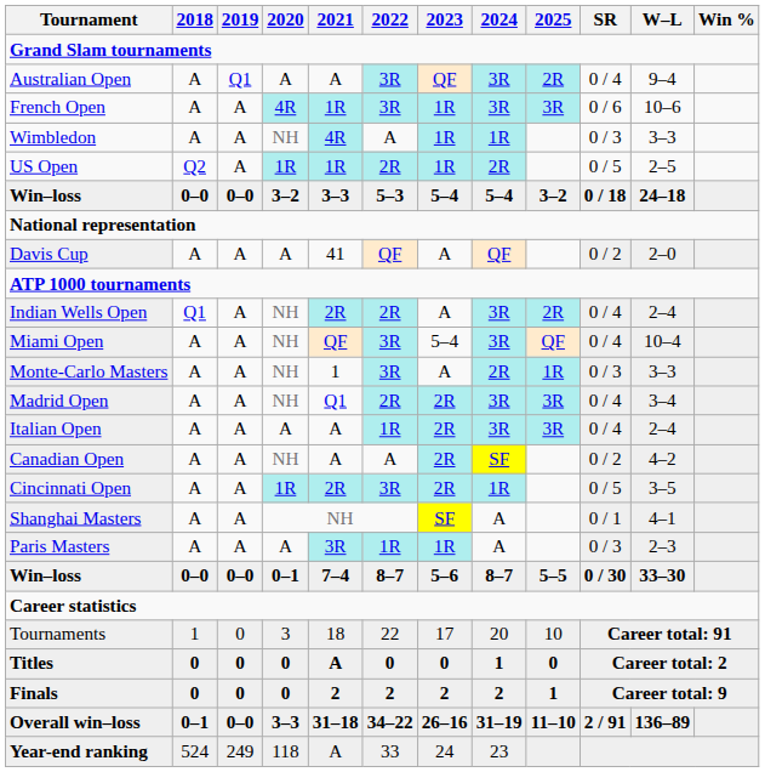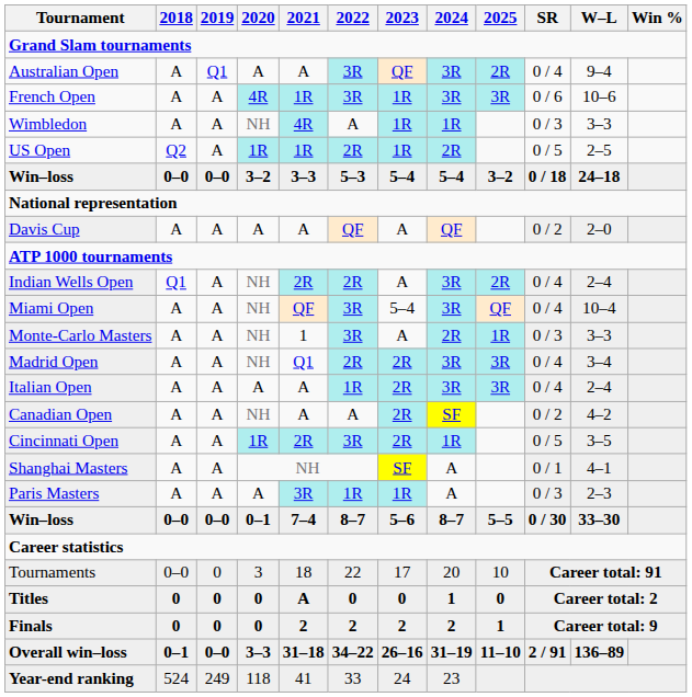Davis Cup | 2021: 41 -> A
Tournaments | 2018: 1 -> 0–0
Year-end ranking | 2021: A -> 41
